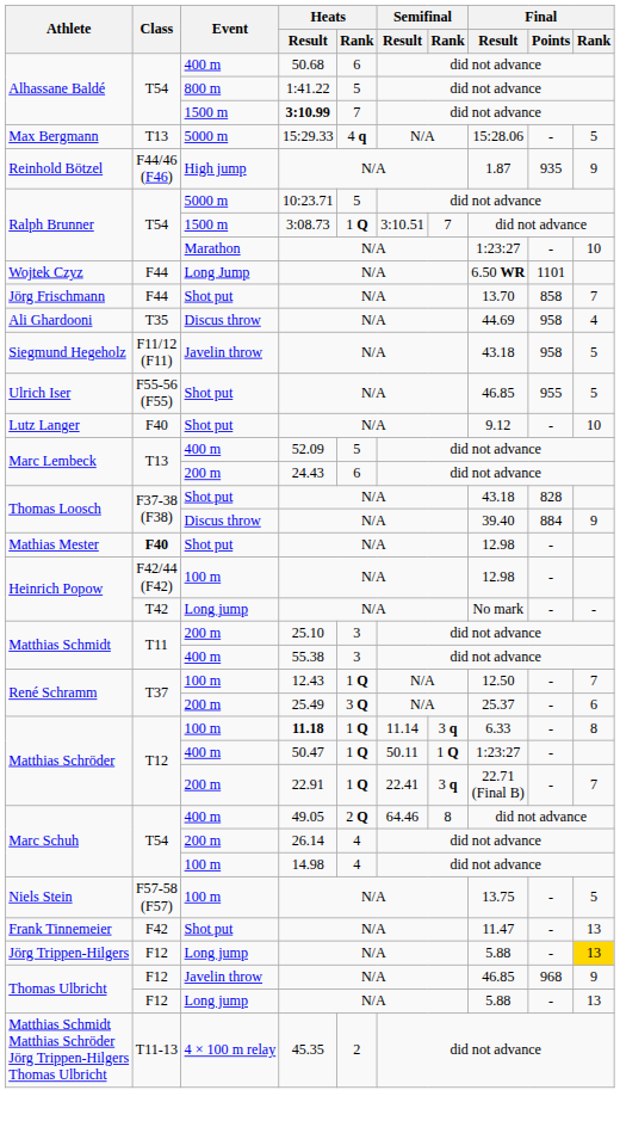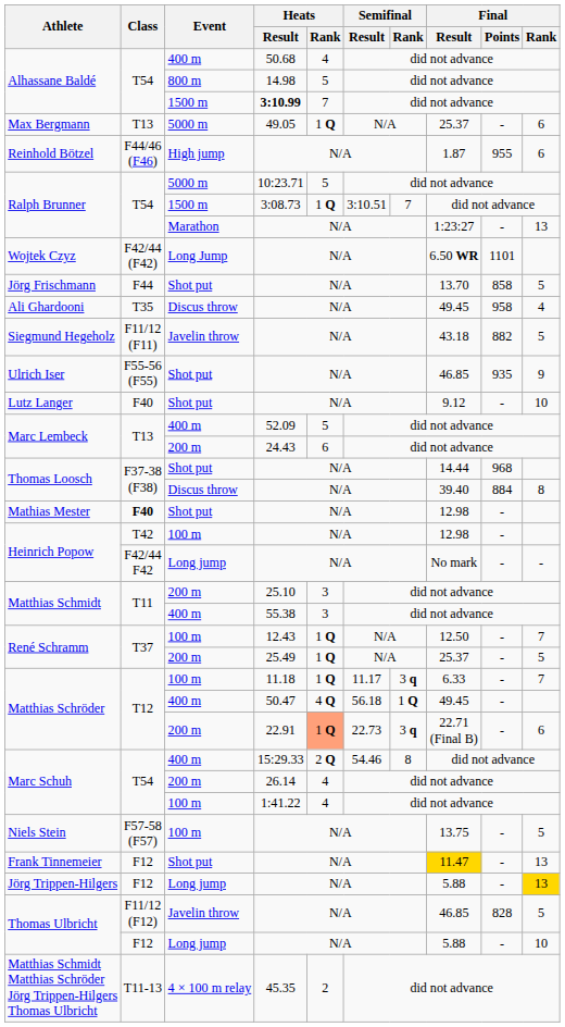Alhassane Baldé / 400 m | Heats / Rank: 6 -> 4
Alhassane Baldé / 800 m | Heats / Result: 1:41.22 -> 14.98
Max Bergmann | Heats / Result: 15:29.33 -> 49.05
Max Bergmann | Heats / Rank: 4 q -> 1 Q
Max Bergmann | Final / Result: 15:28.06 -> 25.37
Max Bergmann | Final / Rank: 5 -> 6
Reinhold Bötzel | Final / Points: 935 -> 955
Reinhold Bötzel | Final / Rank: 9 -> 6
Ralph Brunner / Marathon | Final / Rank: 10 -> 13
Wojtek Czyz | Class: F44 -> F42/44 (F42)
Jörg Frischmann | Final / Rank: 7 -> 5
Ali Ghardooni | Final / Result: 44.69 -> 49.45
Siegmund Hegeholz | Final / Points: 958 -> 882
Ulrich Iser | Final / Points: 955 -> 935
Ulrich Iser | Final / Rank: 5 -> 9
Thomas Loosch / Shot put | Final / Result: 43.18 -> 14.44
Thomas Loosch / Shot put | Final / Points: 828 -> 968
Thomas Loosch / Discus throw | Final / Rank: 9 -> 8
Heinrich Popow / 100 m | Class: F42/44 (F42) -> T42
Heinrich Popow / Long jump | Class: T42 -> F42/44 F42
René Schramm / 200 m | Heats / Rank: 3 Q -> 1 Q
René Schramm / 200 m | Final / Rank: 6 -> 5
Matthias Schröder / 100 m | Heats / Result: bold -> normal
Matthias Schröder / 100 m | Semifinal / Result: 11.14 -> 11.17
Matthias Schröder / 100 m | Final / Rank: 8 -> 7
Matthias Schröder / 400 m | Heats / Rank: 1 Q -> 4 Q
Matthias Schröder / 400 m | Semifinal / Result: 50.11 -> 56.18
Matthias Schröder / 400 m | Final / Result: 1:23:27 -> 49.45
Matthias Schröder / 200 m | Heats / Rank: no background -> lightsalmon background
Matthias Schröder / 200 m | Semifinal / Result: 22.41 -> 22.73
Matthias Schröder / 200 m | Final / Rank: 7 -> 6
Marc Schuh / 400 m | Heats / Result: 49.05 -> 15:29.33
Marc Schuh / 400 m | Semifinal / Result: 64.46 -> 54.46
Marc Schuh / 100 m | Heats / Result: 14.98 -> 1:41.22
Frank Tinnemeier | Class: F42 -> F12
Frank Tinnemeier | Final / Result: no background -> gold background
Thomas Ulbricht / Javelin throw | Class: F12 -> F11/12 (F12)
Thomas Ulbricht / Javelin throw | Final / Points: 968 -> 828
Thomas Ulbricht / Javelin throw | Final / Rank: 9 -> 5
Thomas Ulbricht / Long jump | Final / Rank: 13 -> 10
